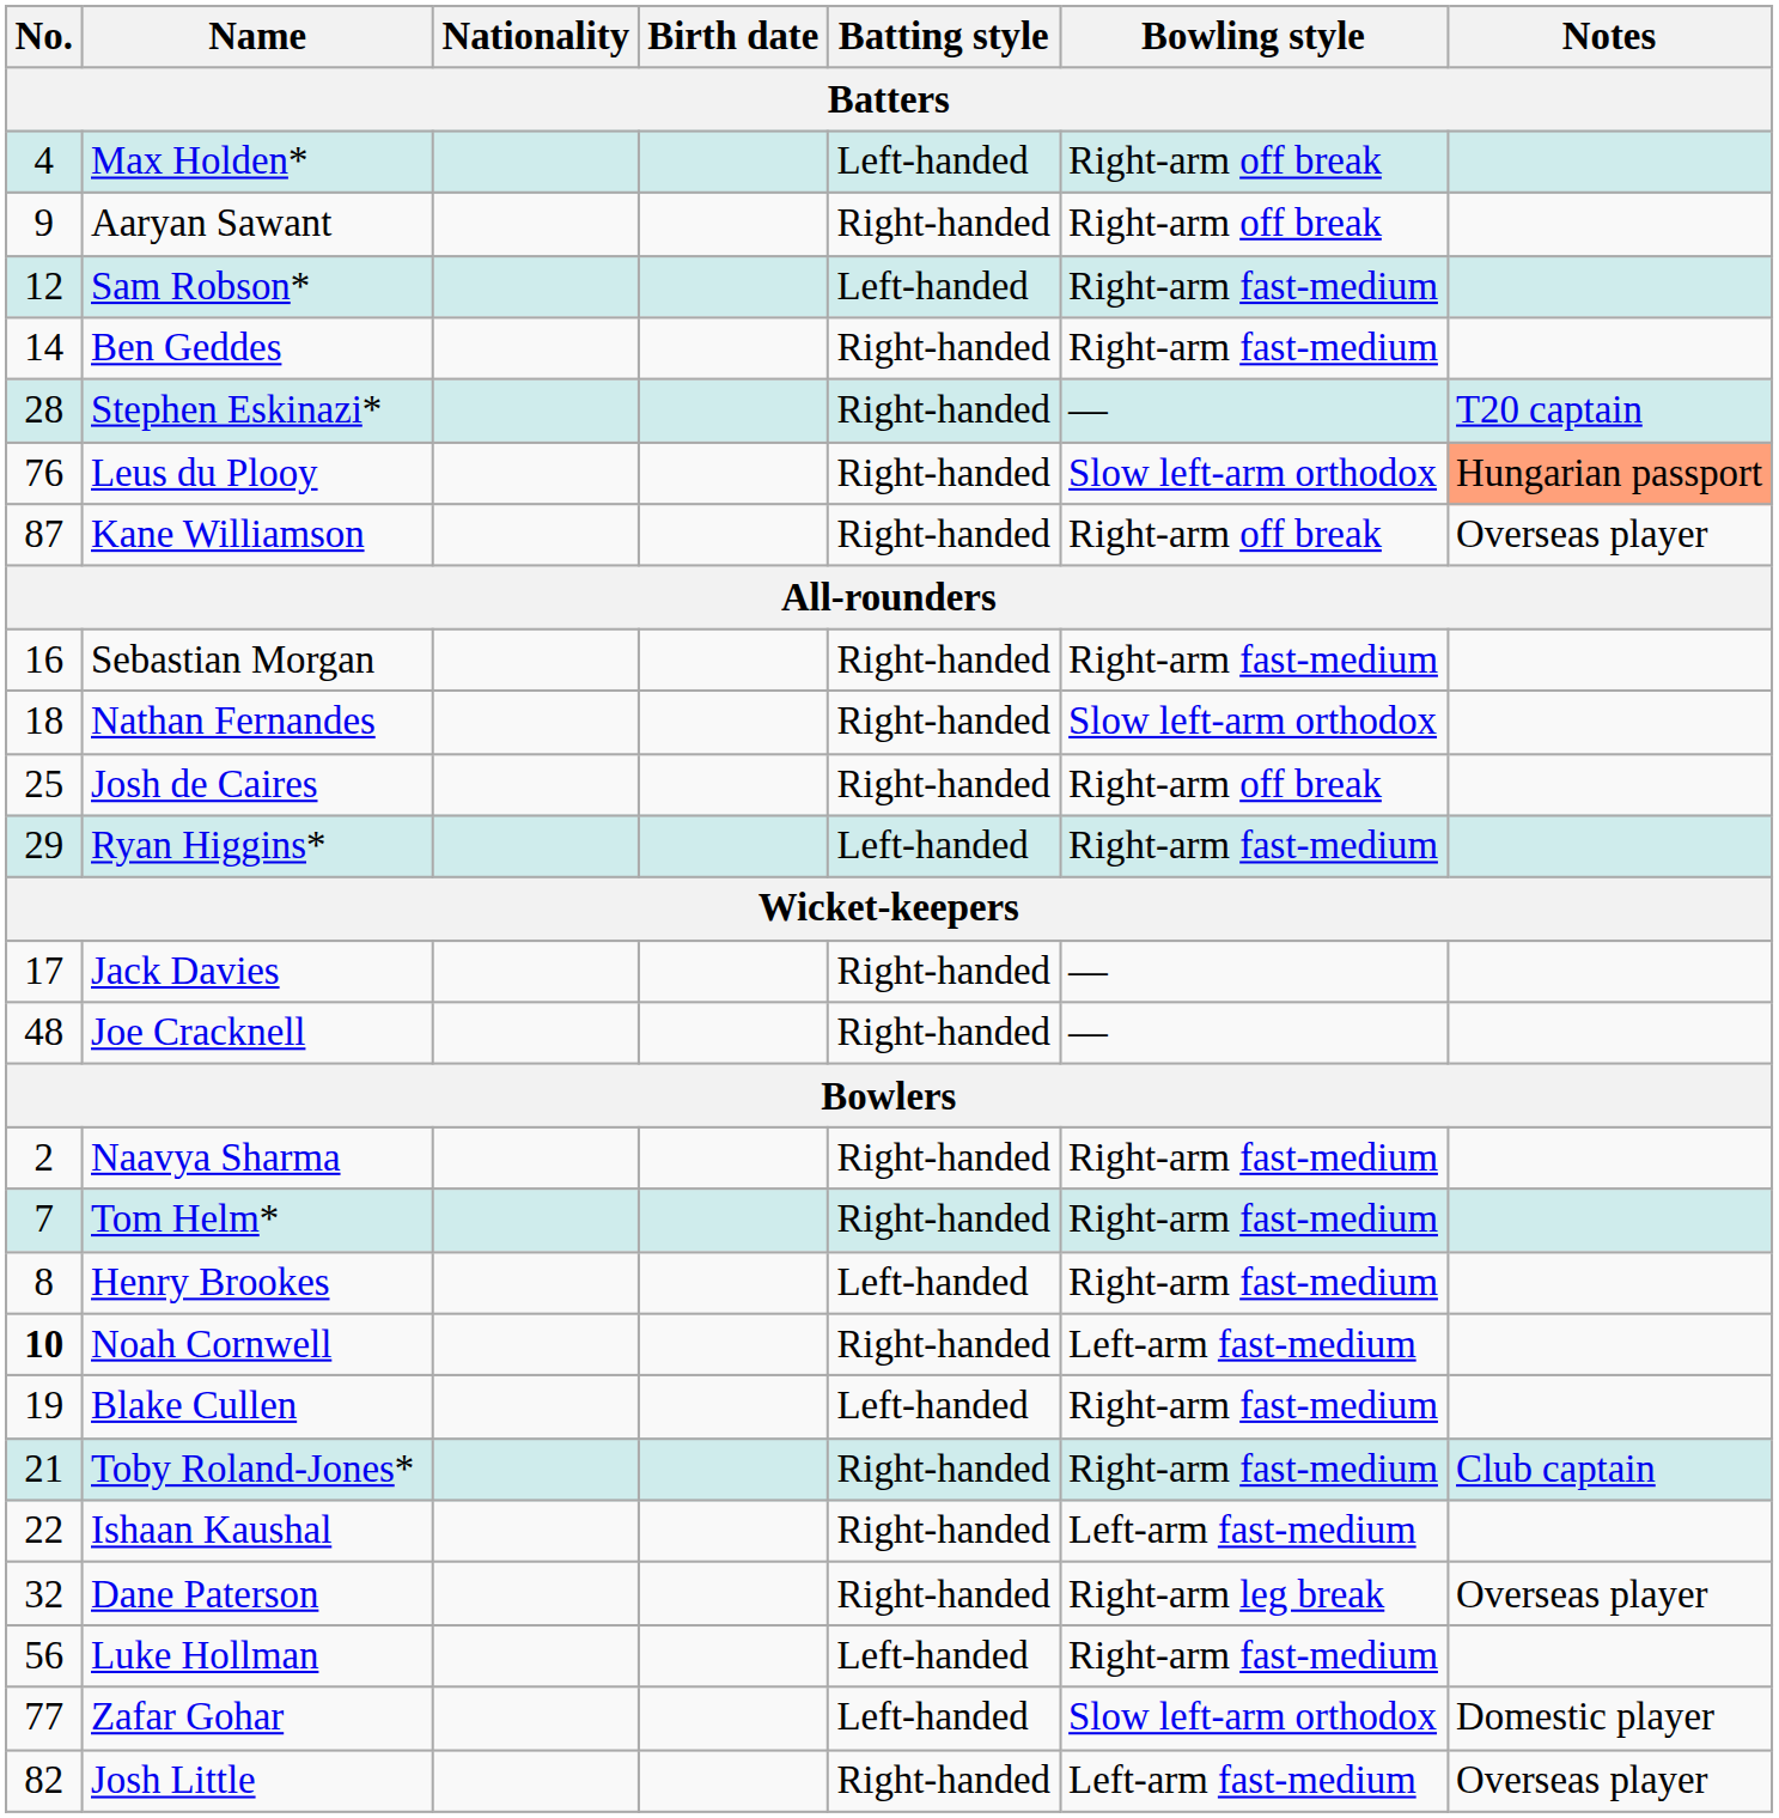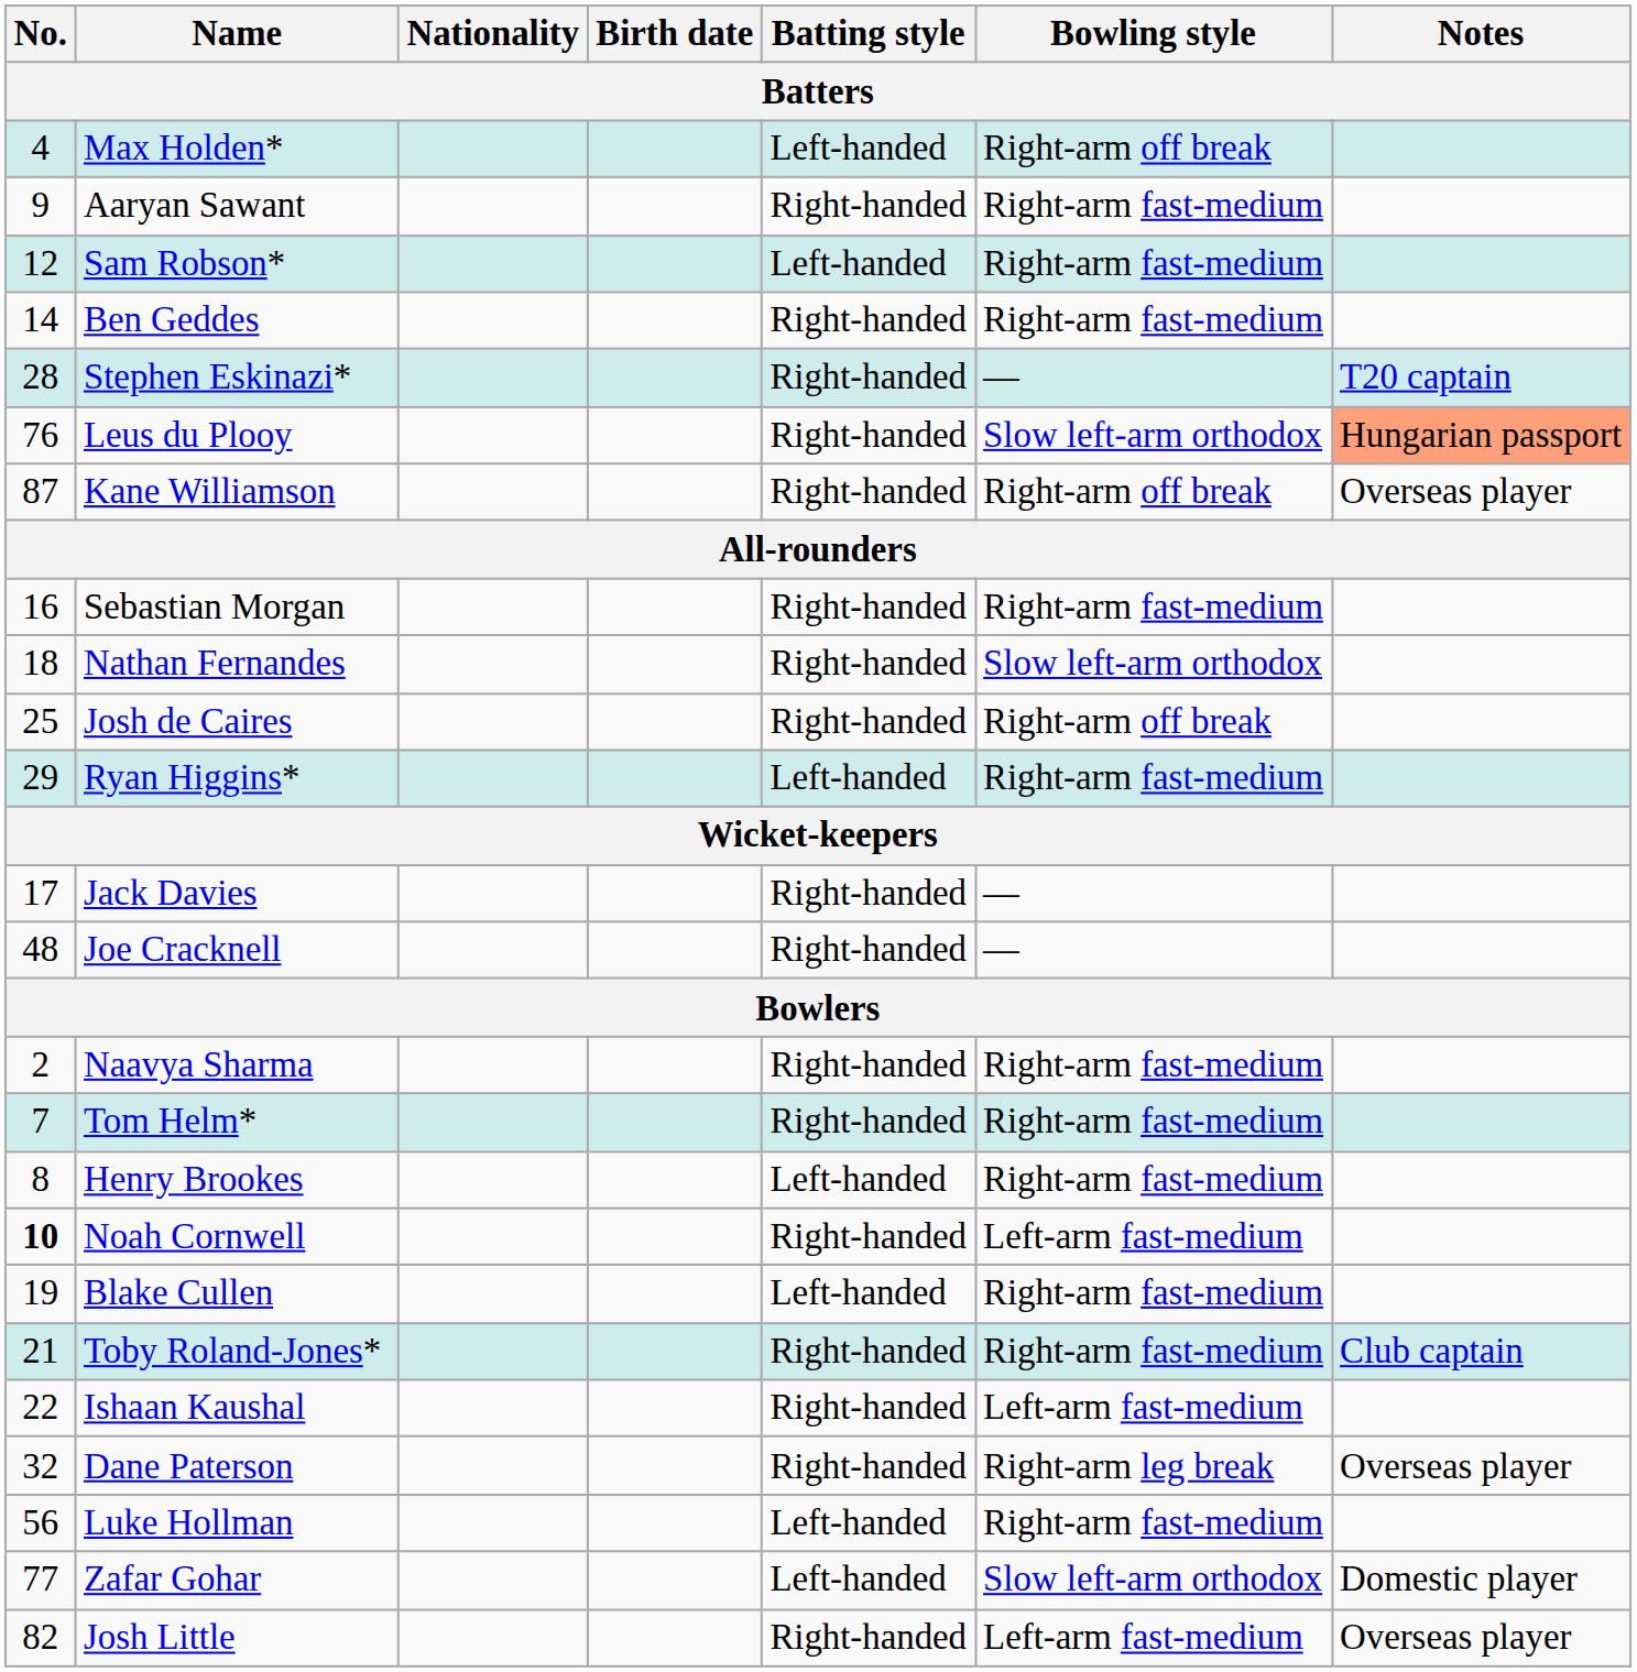Aaryan Sawant | Bowling style: Right-arm off break -> Right-arm fast-medium
